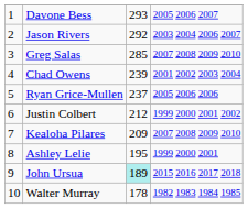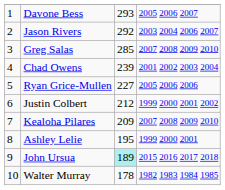Ryan Grice-Mullen | column 3: 237 -> 227
